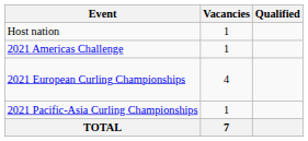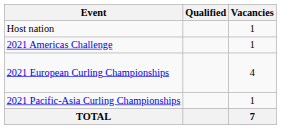columns swapped: Vacancies <-> Qualified
